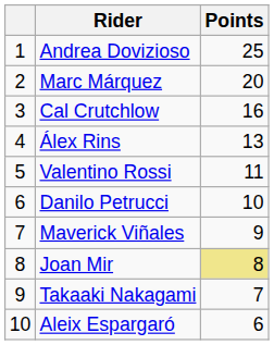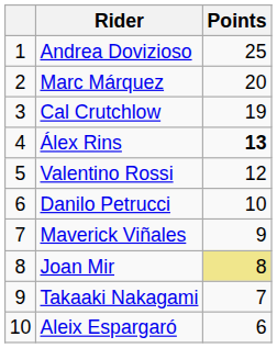Cal Crutchlow | Points: 16 -> 19
Álex Rins | Points: normal -> bold
Valentino Rossi | Points: 11 -> 12
